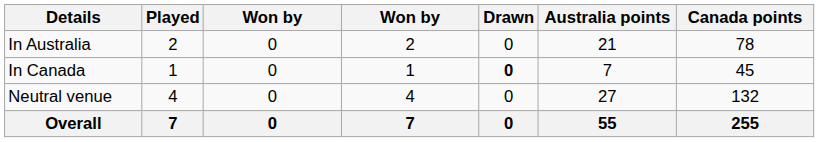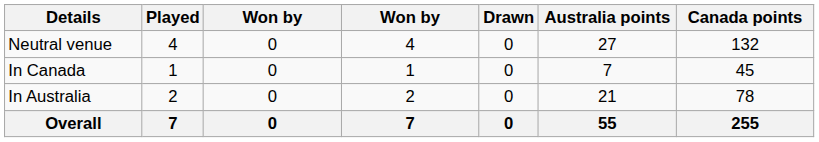rows swapped: In Australia <-> Neutral venue
In Canada | Drawn: bold -> normal
